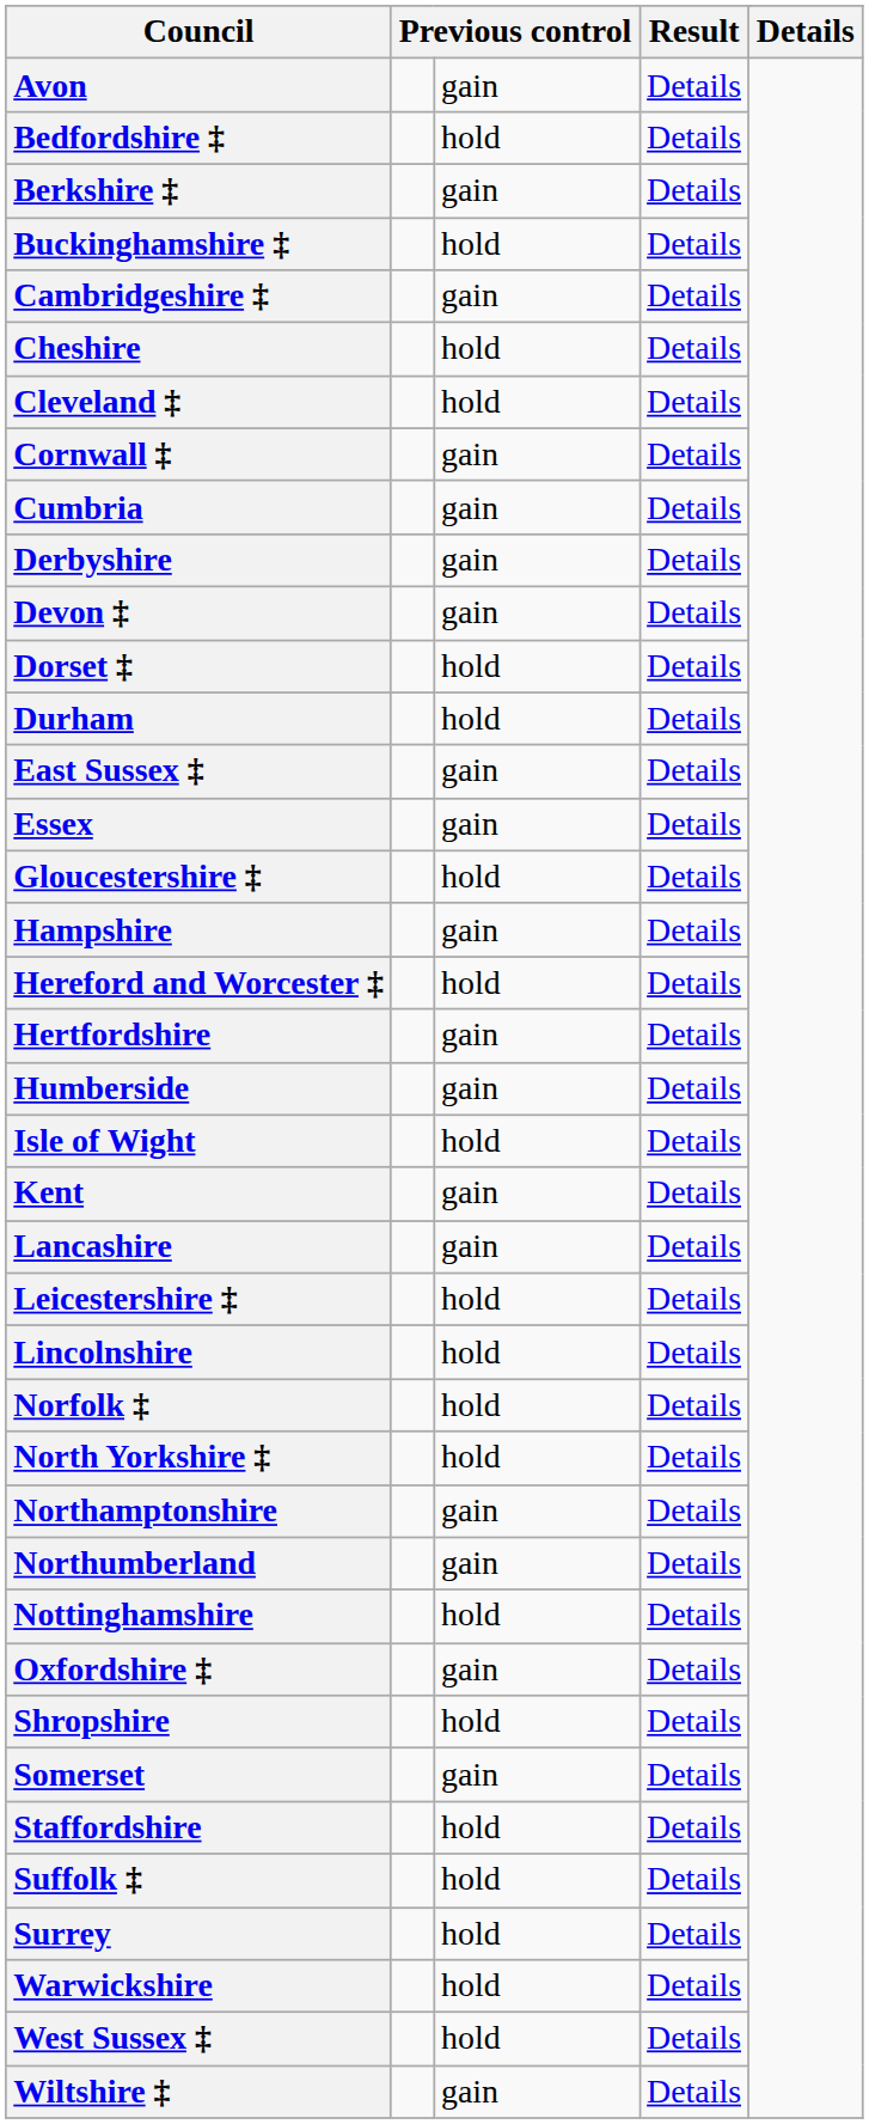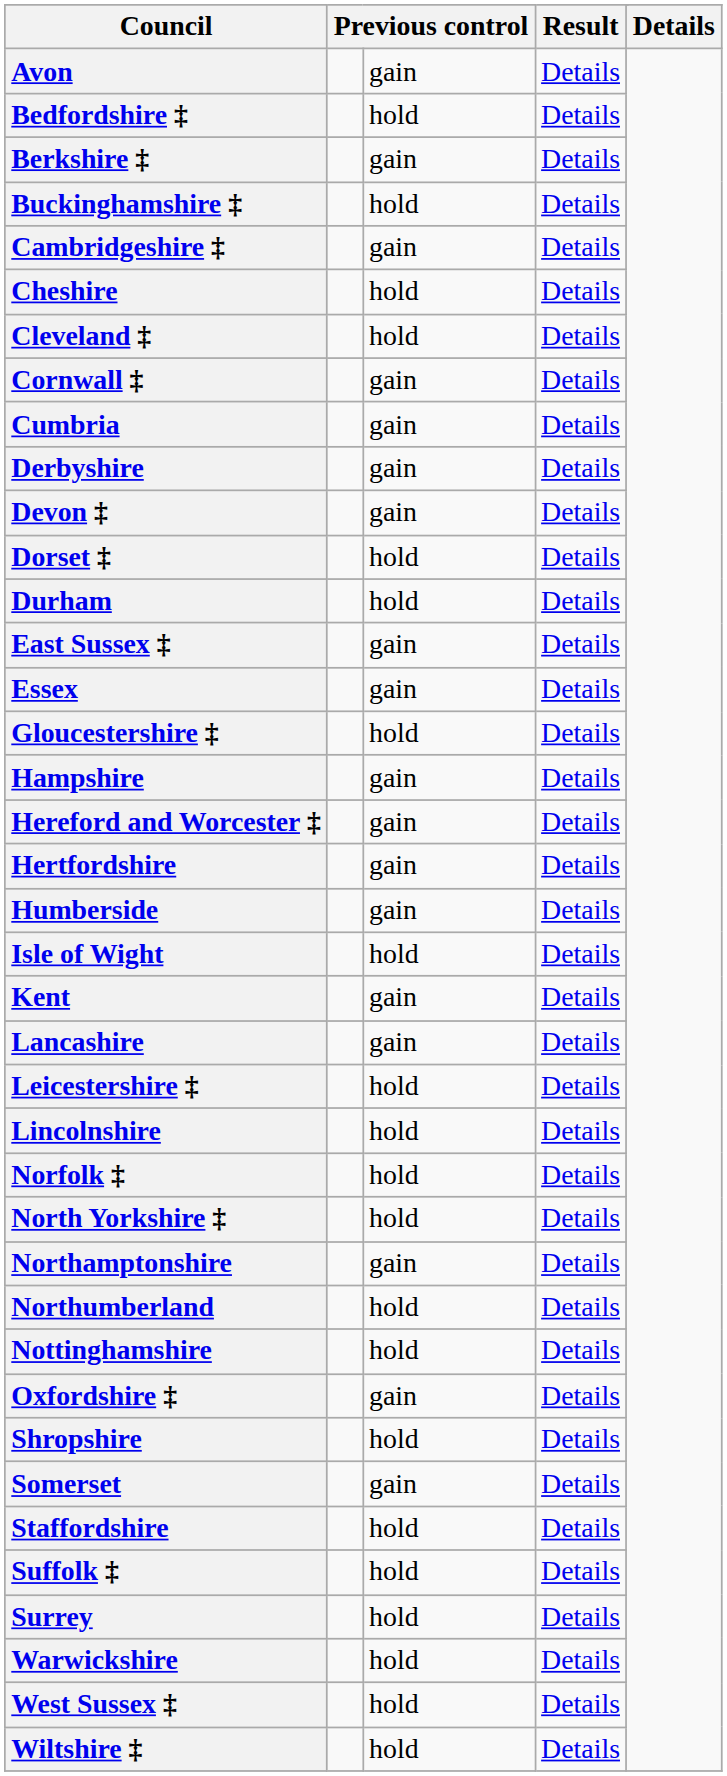Hereford and Worcester ‡ | column 3: hold -> gain
Northumberland | column 3: gain -> hold
Wiltshire ‡ | column 3: gain -> hold
